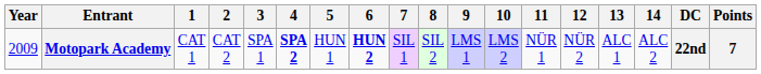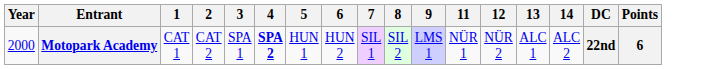- column: 10 | LMS 2
Motopark Academy | Year: 2009 -> 2000
Motopark Academy | 6: bold -> normal
Motopark Academy | Points: 7 -> 6
